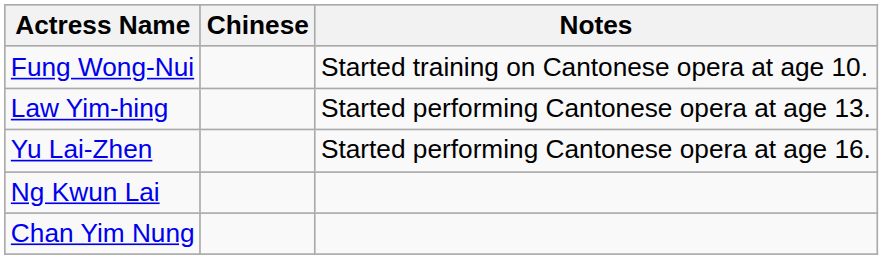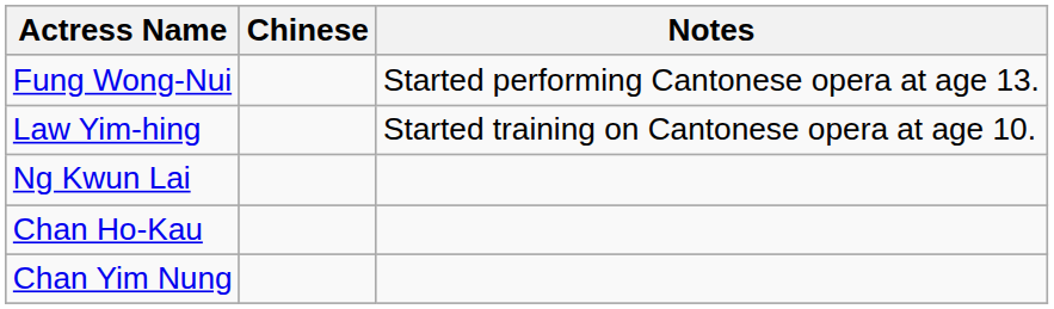Fung Wong-Nui | Notes: Started training on Cantonese opera at age 10. -> Started performing Cantonese opera at age 13.
Law Yim-hing | Notes: Started performing Cantonese opera at age 13. -> Started training on Cantonese opera at age 10.
- row: Yu Lai-Zhen | Started performing Cantonese opera at age 16.
+ row: Chan Ho-Kau
